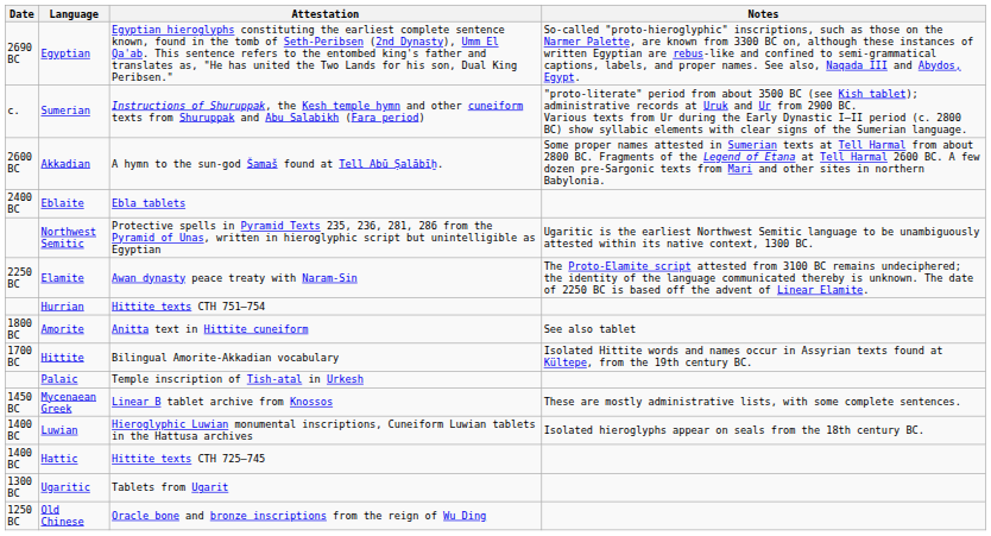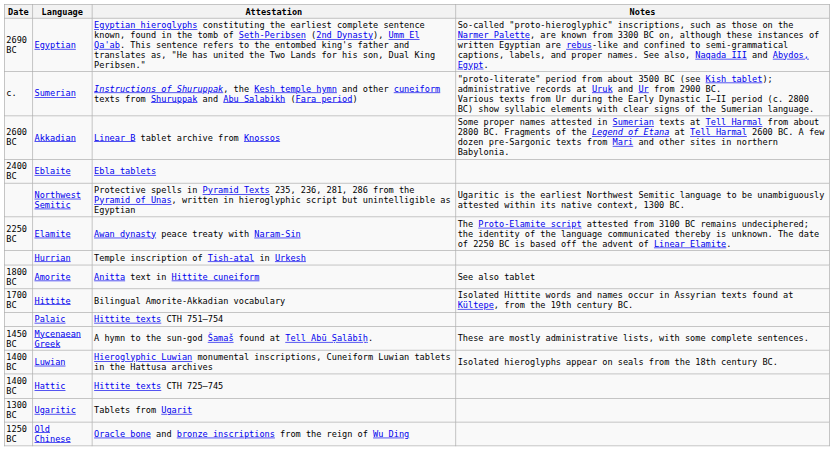Akkadian | Attestation: A hymn to the sun-god Šamaš found at Tell Abū Ṣalābīḫ. -> Linear B tablet archive from Knossos
Hurrian | Attestation: Hittite texts CTH 751–754 -> Temple inscription of Tish-atal in Urkesh
Palaic | Attestation: Temple inscription of Tish-atal in Urkesh -> Hittite texts CTH 751–754
Mycenaean Greek | Attestation: Linear B tablet archive from Knossos -> A hymn to the sun-god Šamaš found at Tell Abū Ṣalābīḫ.
